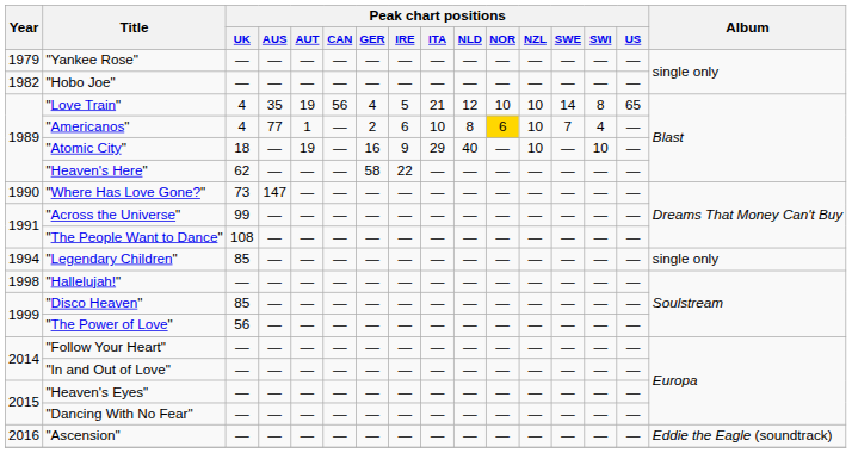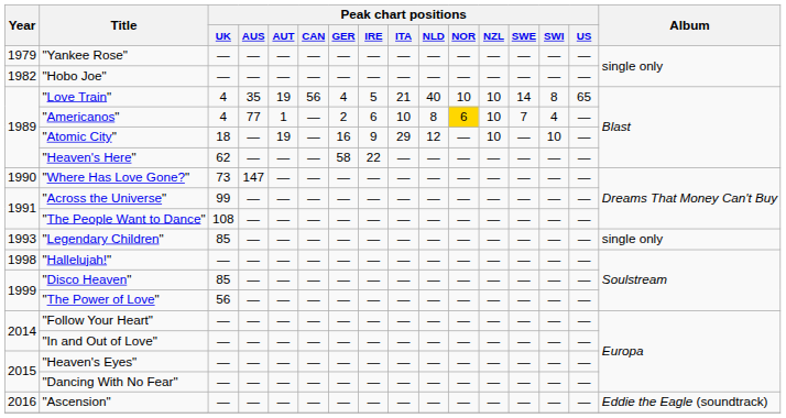"Love Train" | Peak chart positions / NLD: 12 -> 40
"Atomic City" | Peak chart positions / NLD: 40 -> 12
"Legendary Children" | Year: 1994 -> 1993
